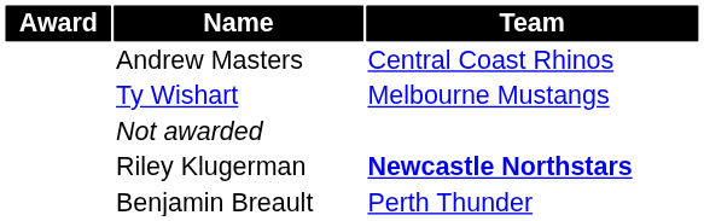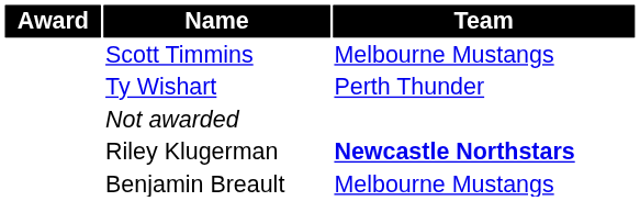+ row: Scott Timmins | Melbourne Mustangs
- row: Andrew Masters | Central Coast Rhinos
Ty Wishart | Team: Melbourne Mustangs -> Perth Thunder
Benjamin Breault | Team: Perth Thunder -> Melbourne Mustangs
